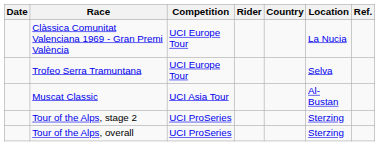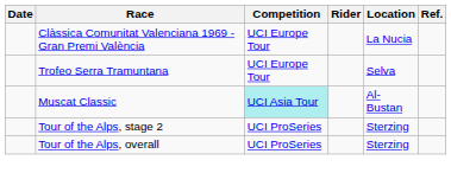- column: Country
Muscat Classic | Competition: no background -> paleturquoise background
